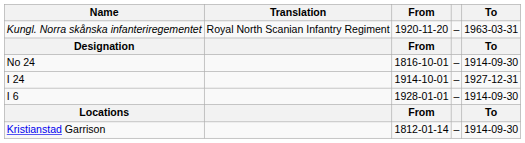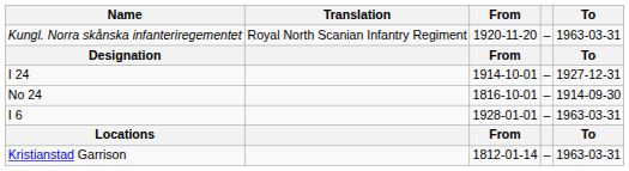rows swapped: No 24 <-> I 24
I 6 | To: 1914-09-30 -> 1963-03-31
Kristianstad Garrison | To: 1914-09-30 -> 1963-03-31
